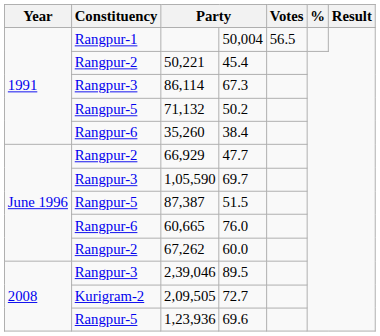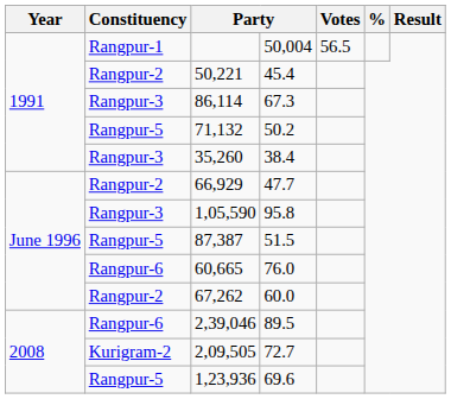35,260 | Constituency: Rangpur-6 -> Rangpur-3
1,05,590 | column 4: 69.7 -> 95.8
2,39,046 | Constituency: Rangpur-3 -> Rangpur-6
